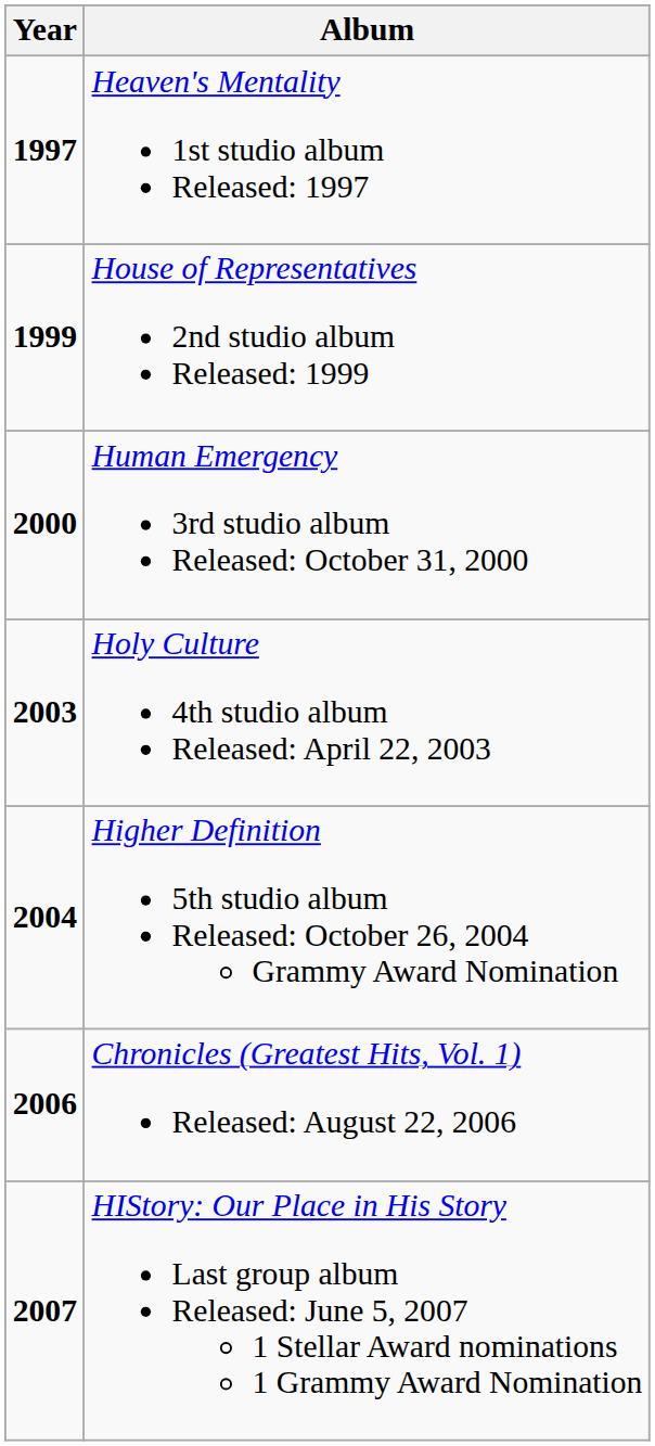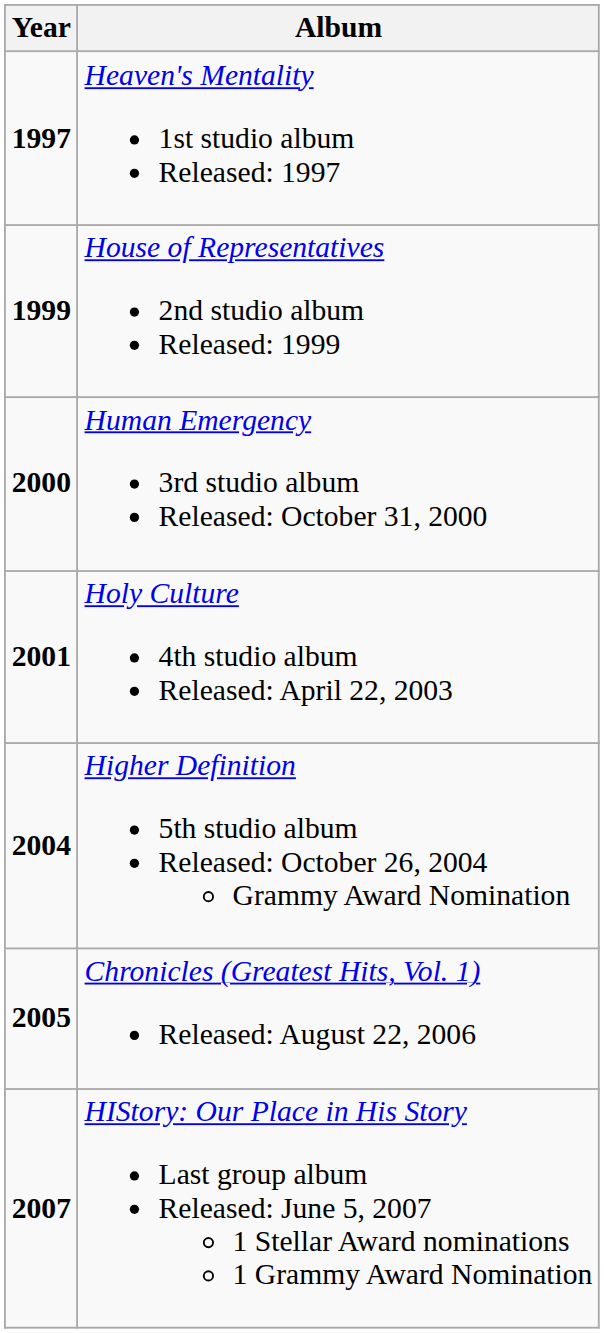Holy Culture 4th studio album Released: April 22, 2003 | Year: 2003 -> 2001
Chronicles (Greatest Hits, Vol. 1) Released: August 22, 2006 | Year: 2006 -> 2005
